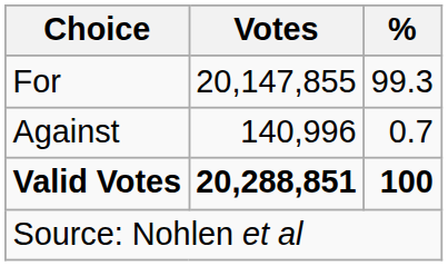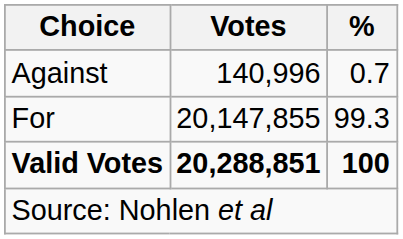rows swapped: For <-> Against
